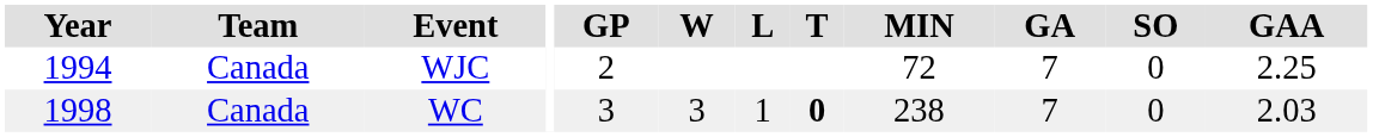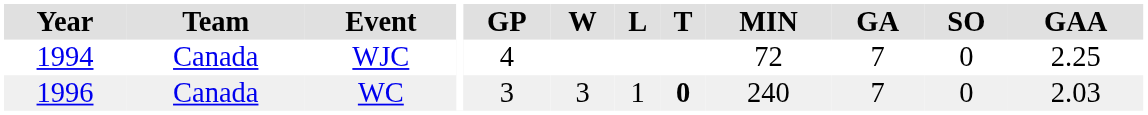WJC | GP: 2 -> 4
WC | Year: 1998 -> 1996
WC | MIN: 238 -> 240
